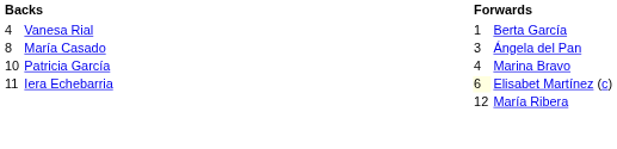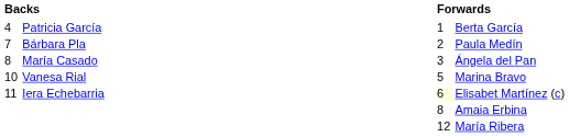Berta García | column 2: Vanesa Rial -> Patricia García
+ row: 7 | Bárbara Pla | 2 | Paula Medín
Marina Bravo | column 2: Patricia García -> Vanesa Rial
Marina Bravo | column 3: 4 -> 5
+ row: 8 | Amaia Erbina
